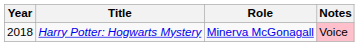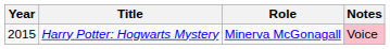Harry Potter: Hogwarts Mystery | Year: 2018 -> 2015
